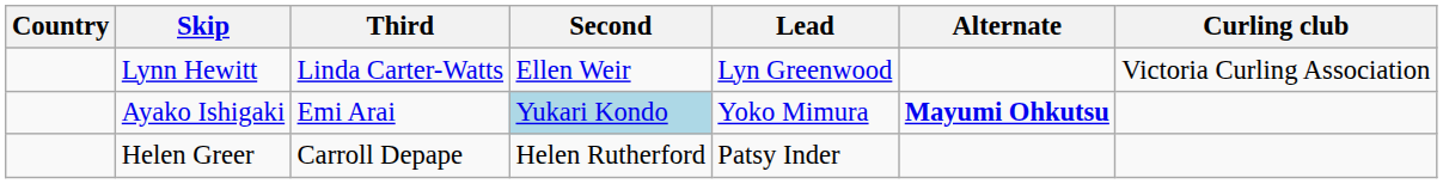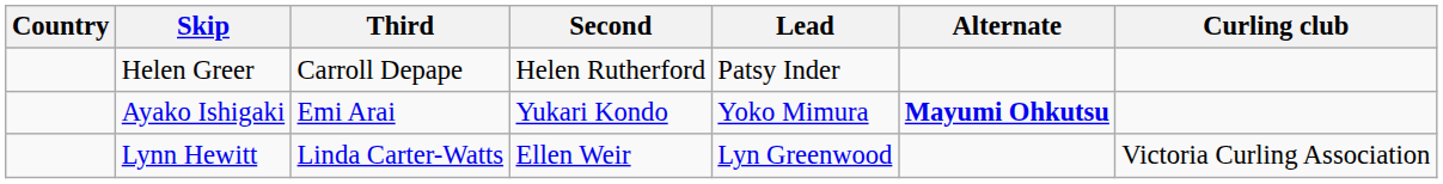rows swapped: Lynn Hewitt <-> Helen Greer
Ayako Ishigaki | Second: lightblue background -> no background
